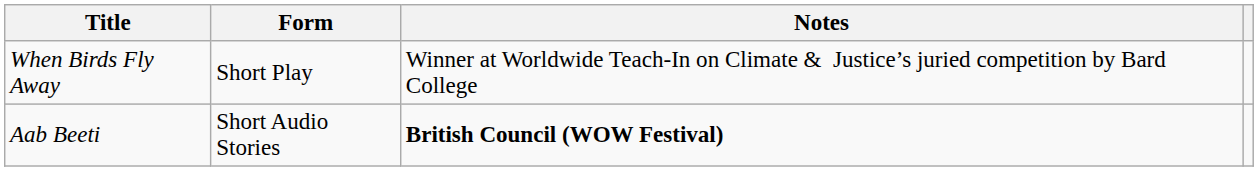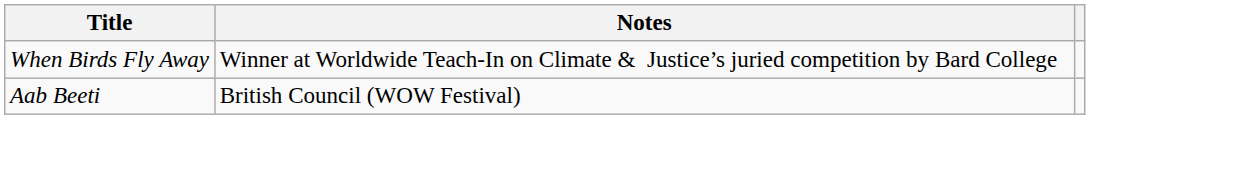- column: Form | Short Play | Short Audio Stories
Aab Beeti | Notes: bold -> normal
